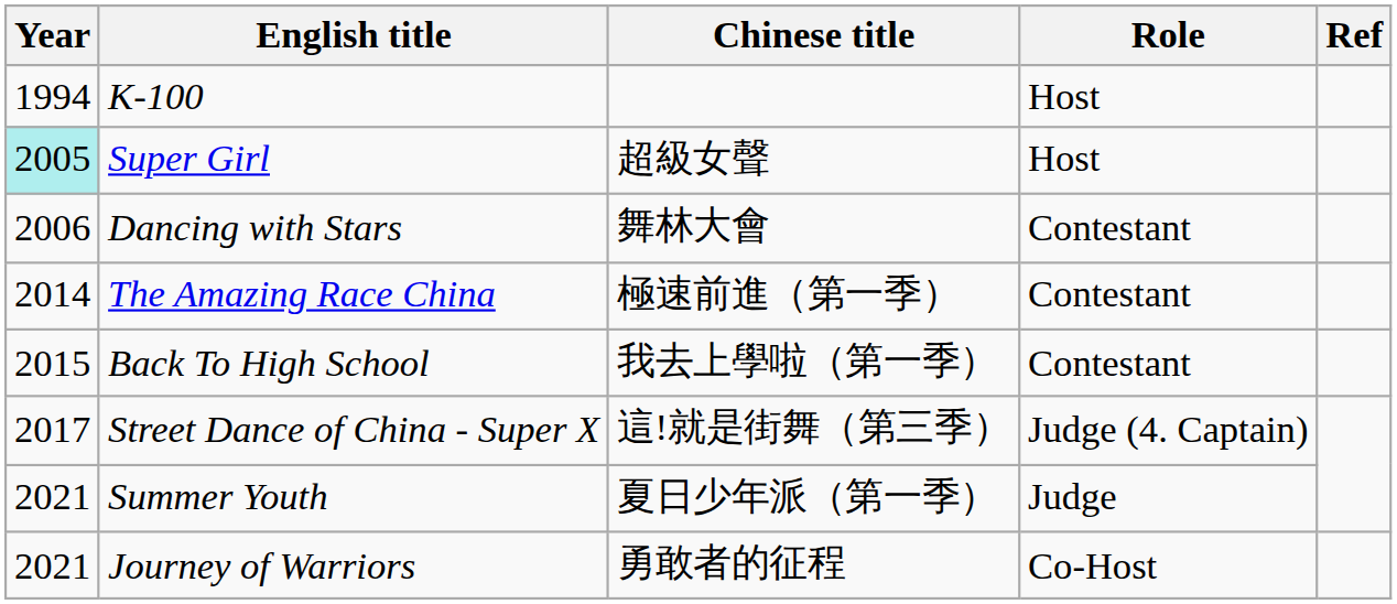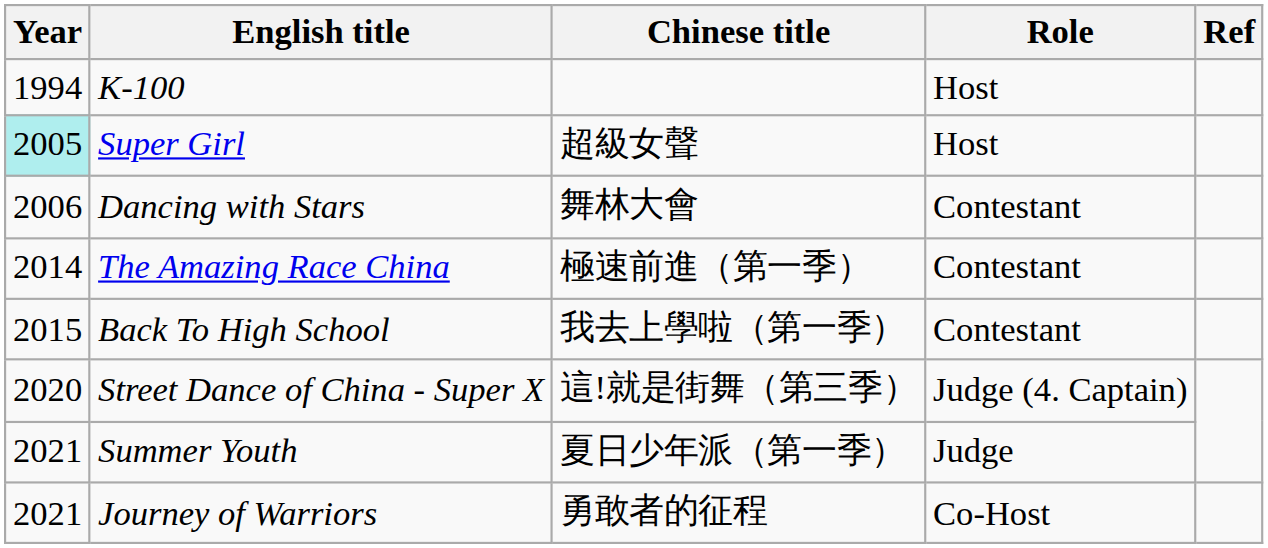Street Dance of China - Super X | Year: 2017 -> 2020
